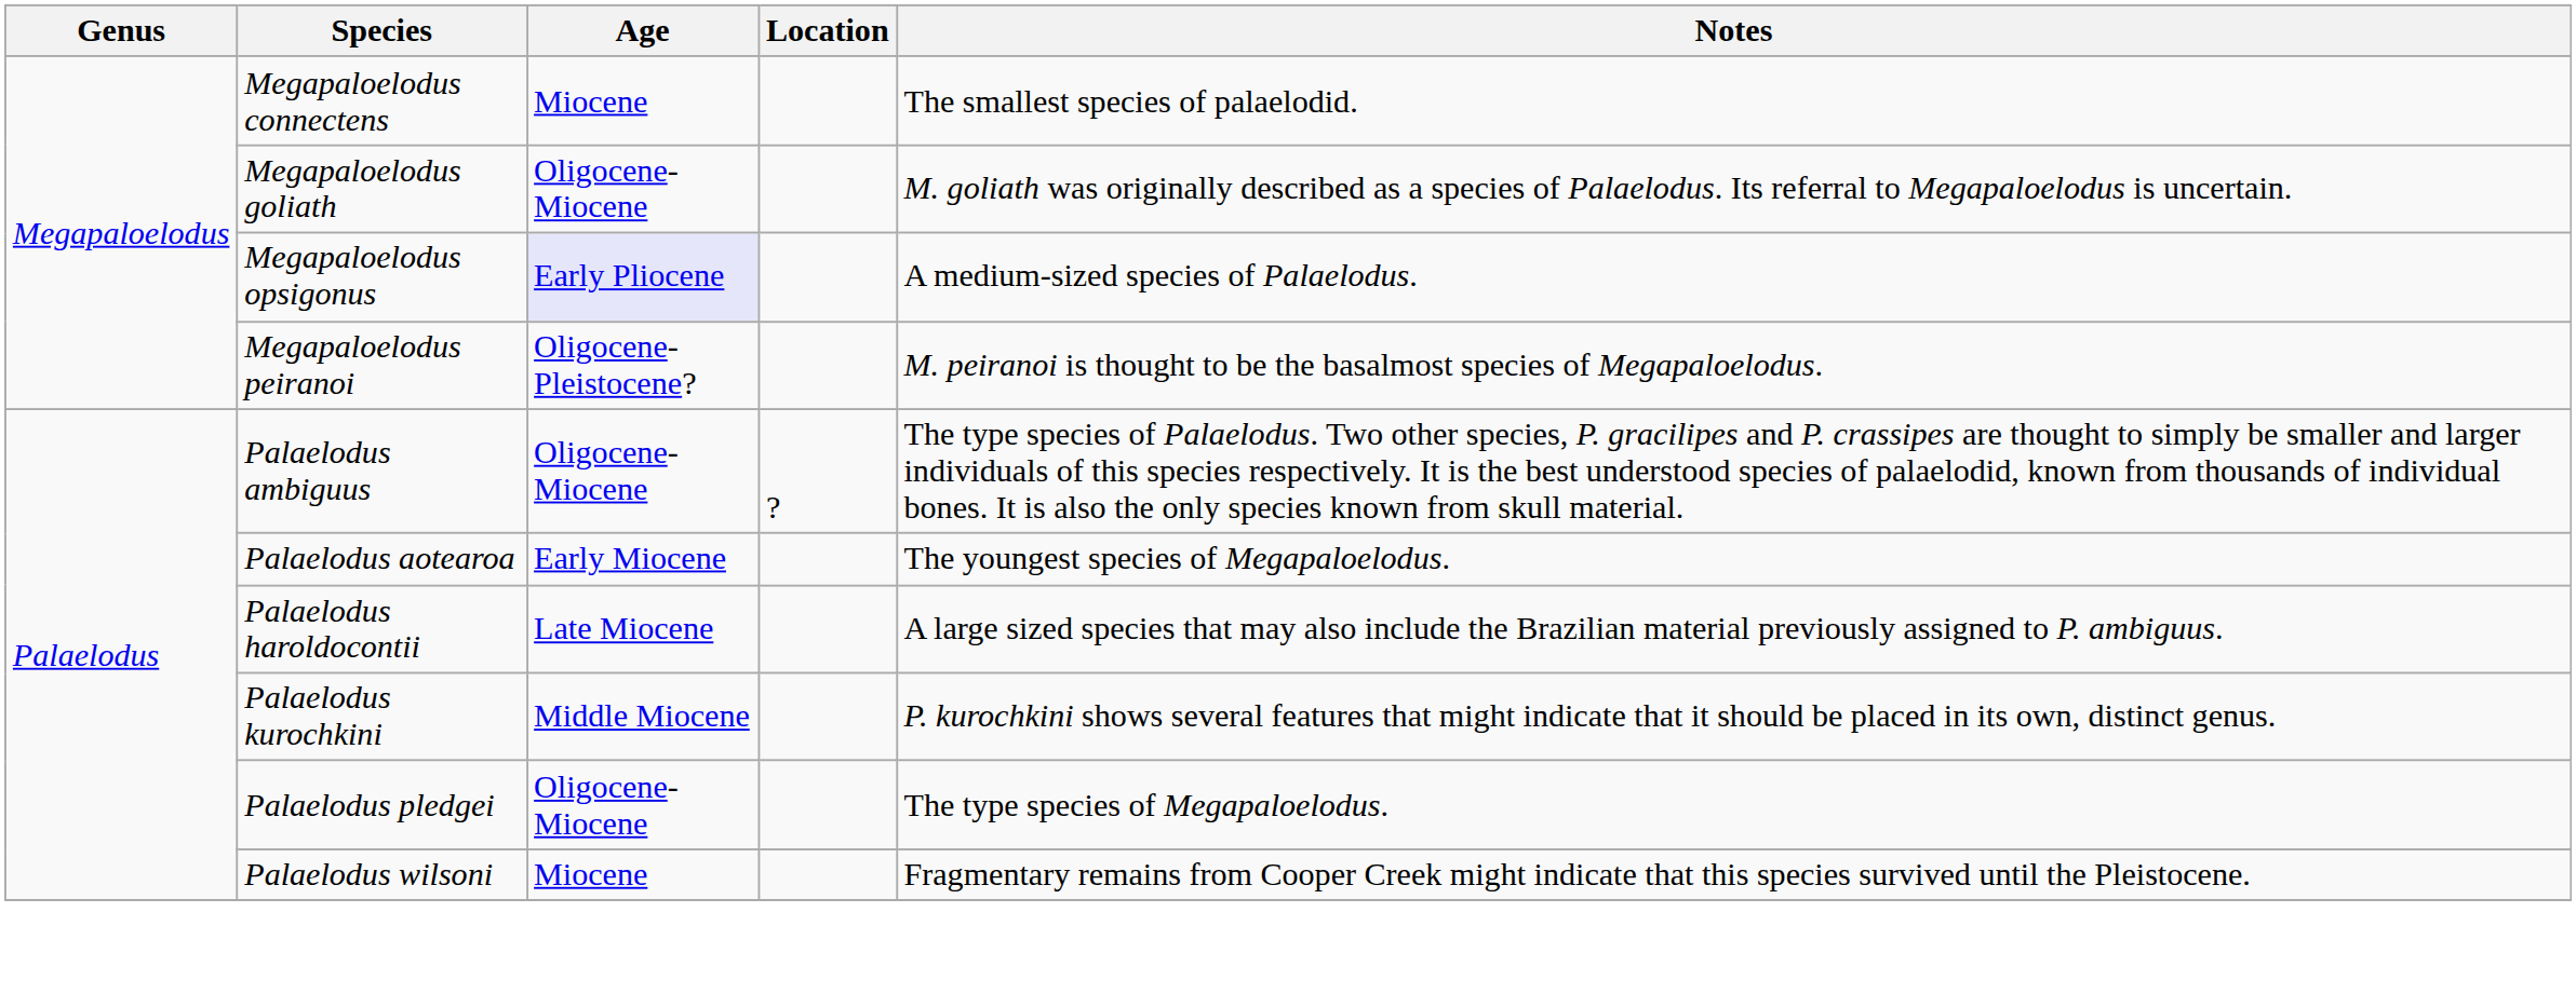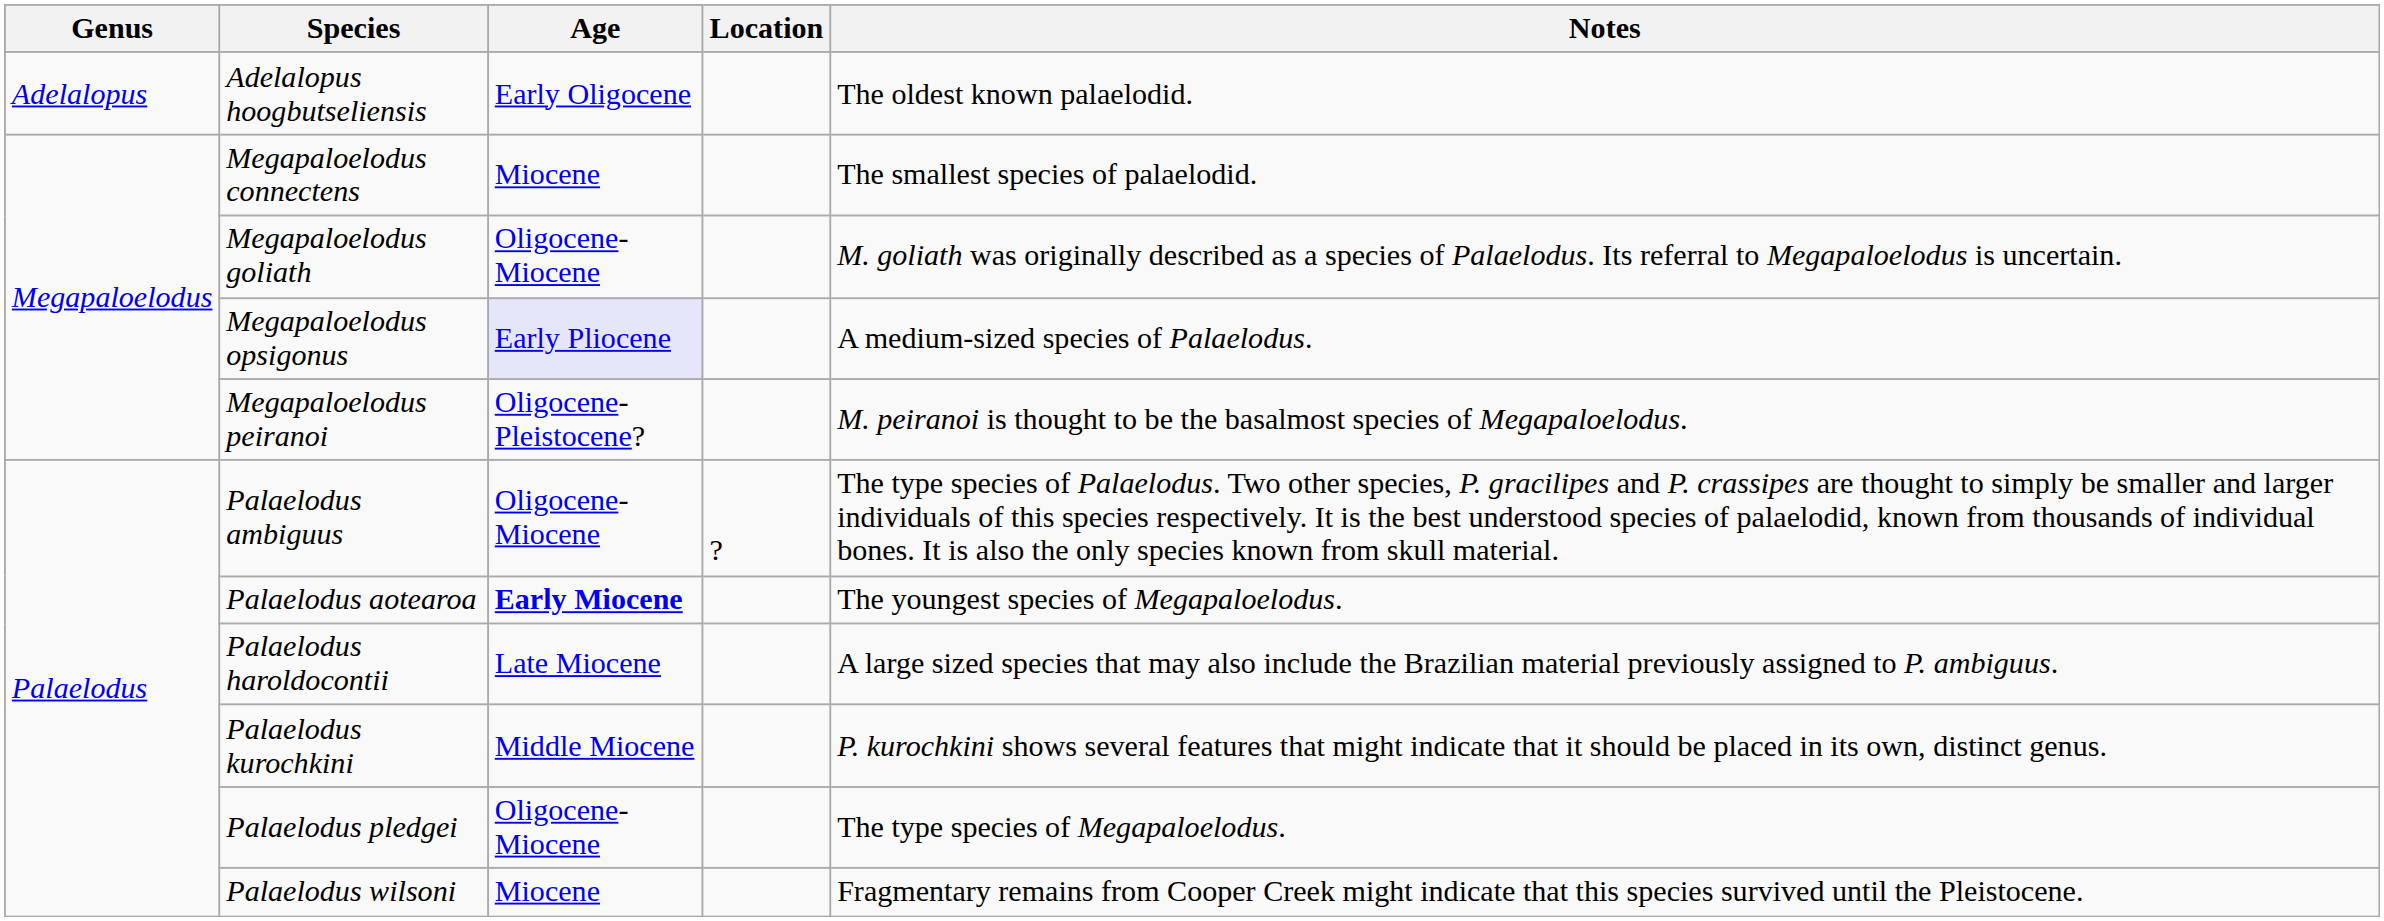+ row: Adelalopus | Adelalopus hoogbutseliensis | Early Oligocene | The oldest known palaelodid.
Palaelodus aotearoa | Age: normal -> bold
